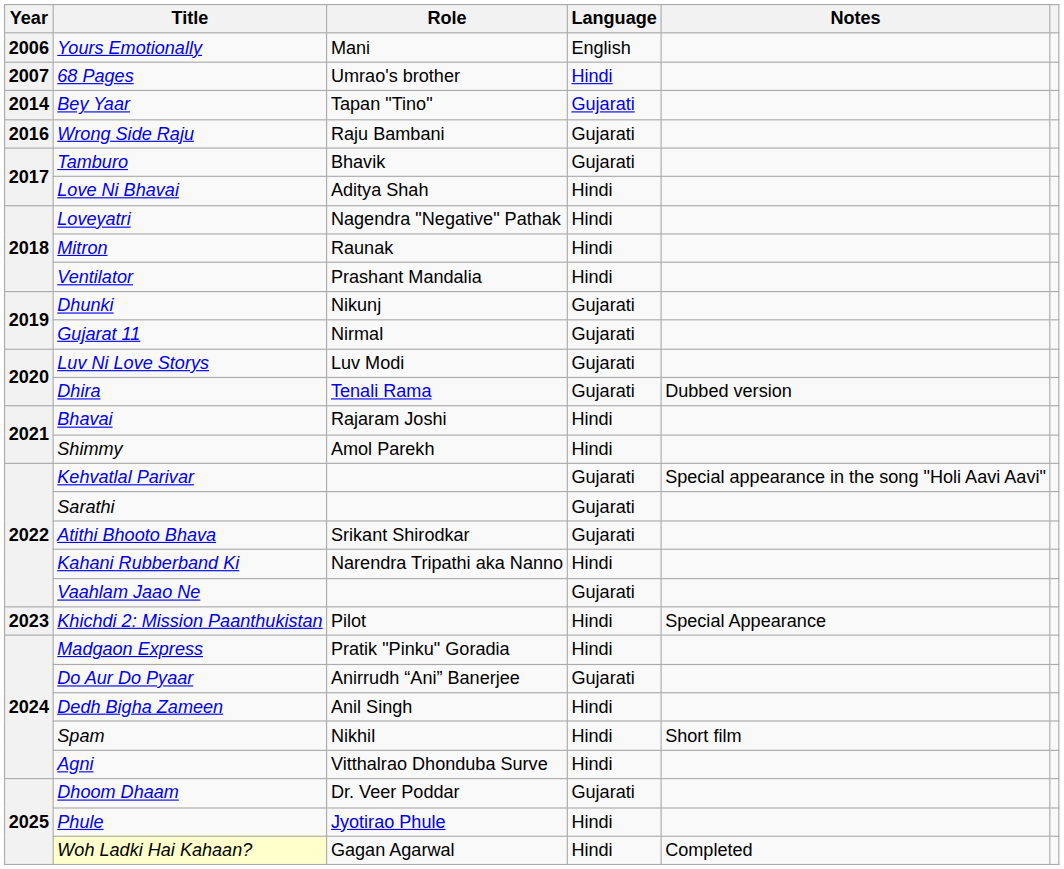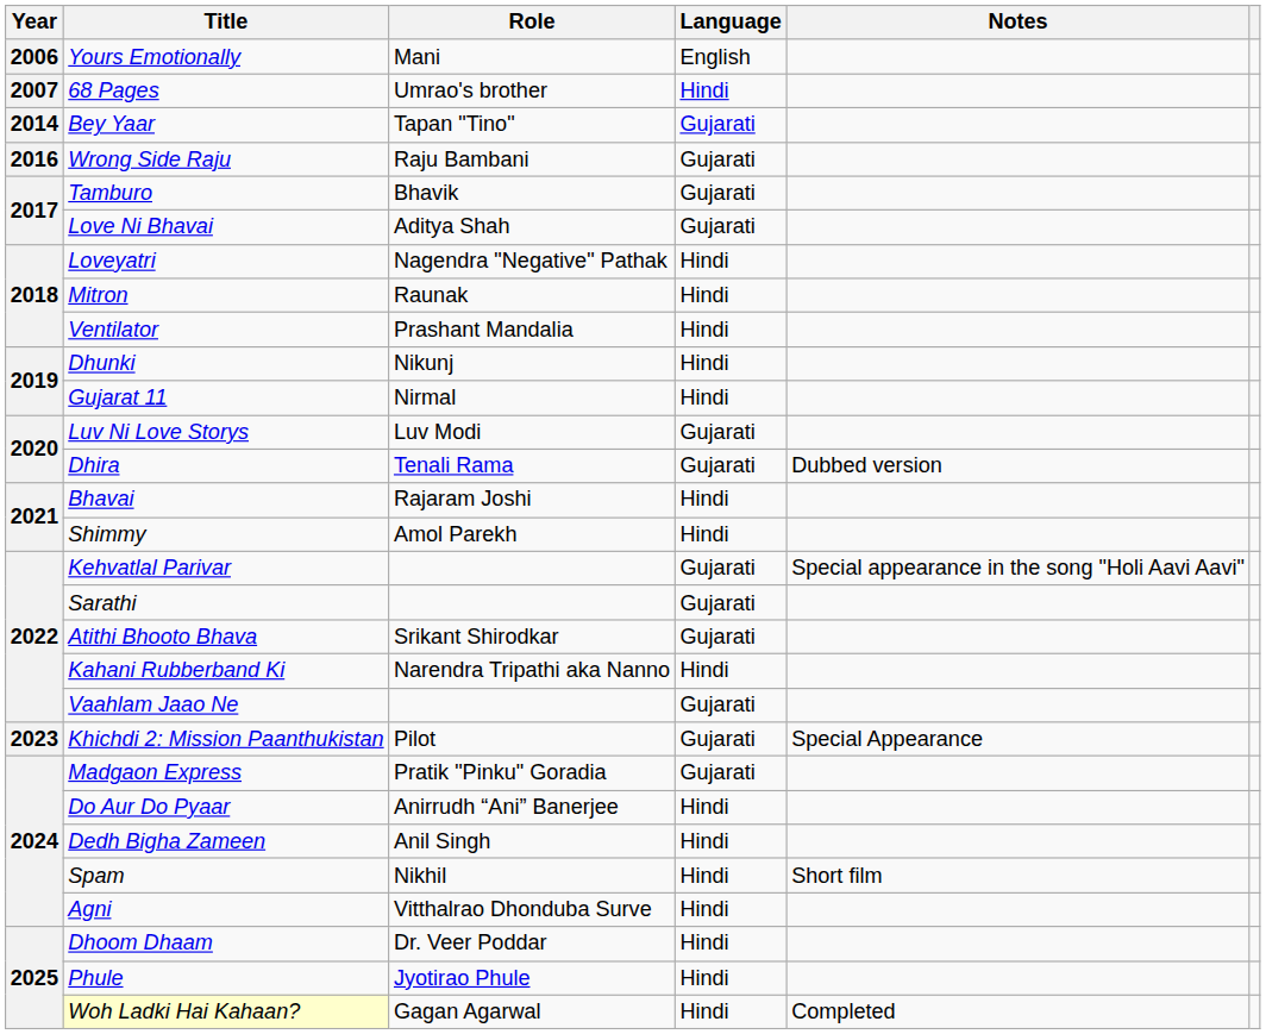Love Ni Bhavai | Language: Hindi -> Gujarati
Dhunki | Language: Gujarati -> Hindi
Gujarat 11 | Language: Gujarati -> Hindi
Khichdi 2: Mission Paanthukistan | Language: Hindi -> Gujarati
Madgaon Express | Language: Hindi -> Gujarati
Do Aur Do Pyaar | Language: Gujarati -> Hindi
Dhoom Dhaam | Language: Gujarati -> Hindi
